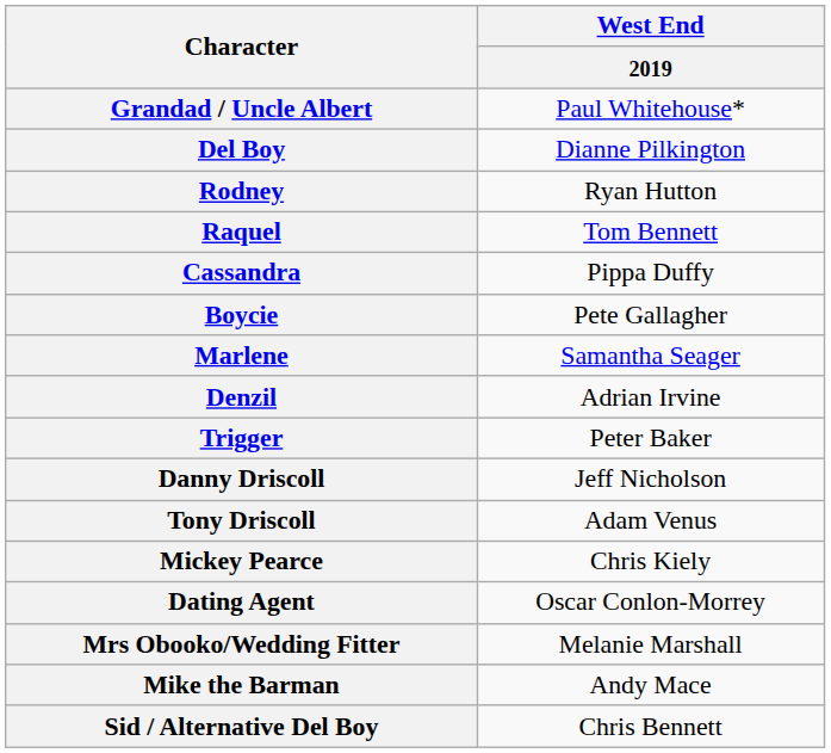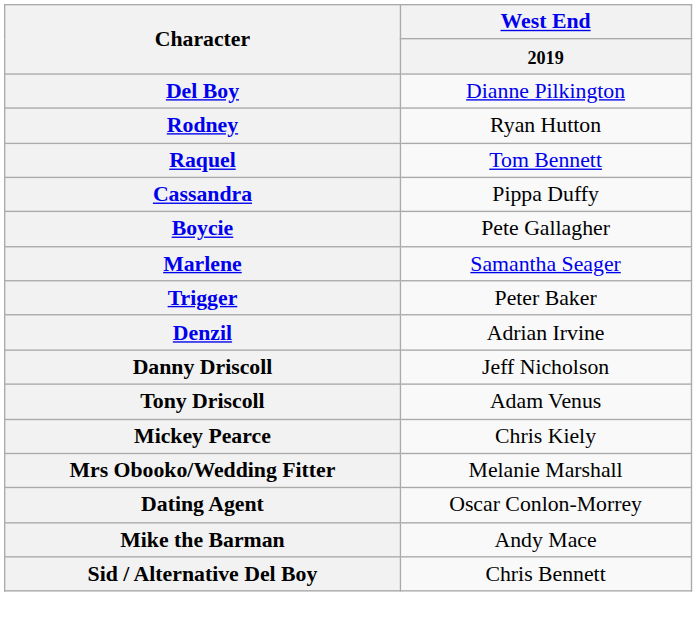- row: Grandad / Uncle Albert | Paul Whitehouse*
rows swapped: Trigger <-> Denzil
rows swapped: Dating Agent <-> Mrs Obooko/Wedding Fitter
